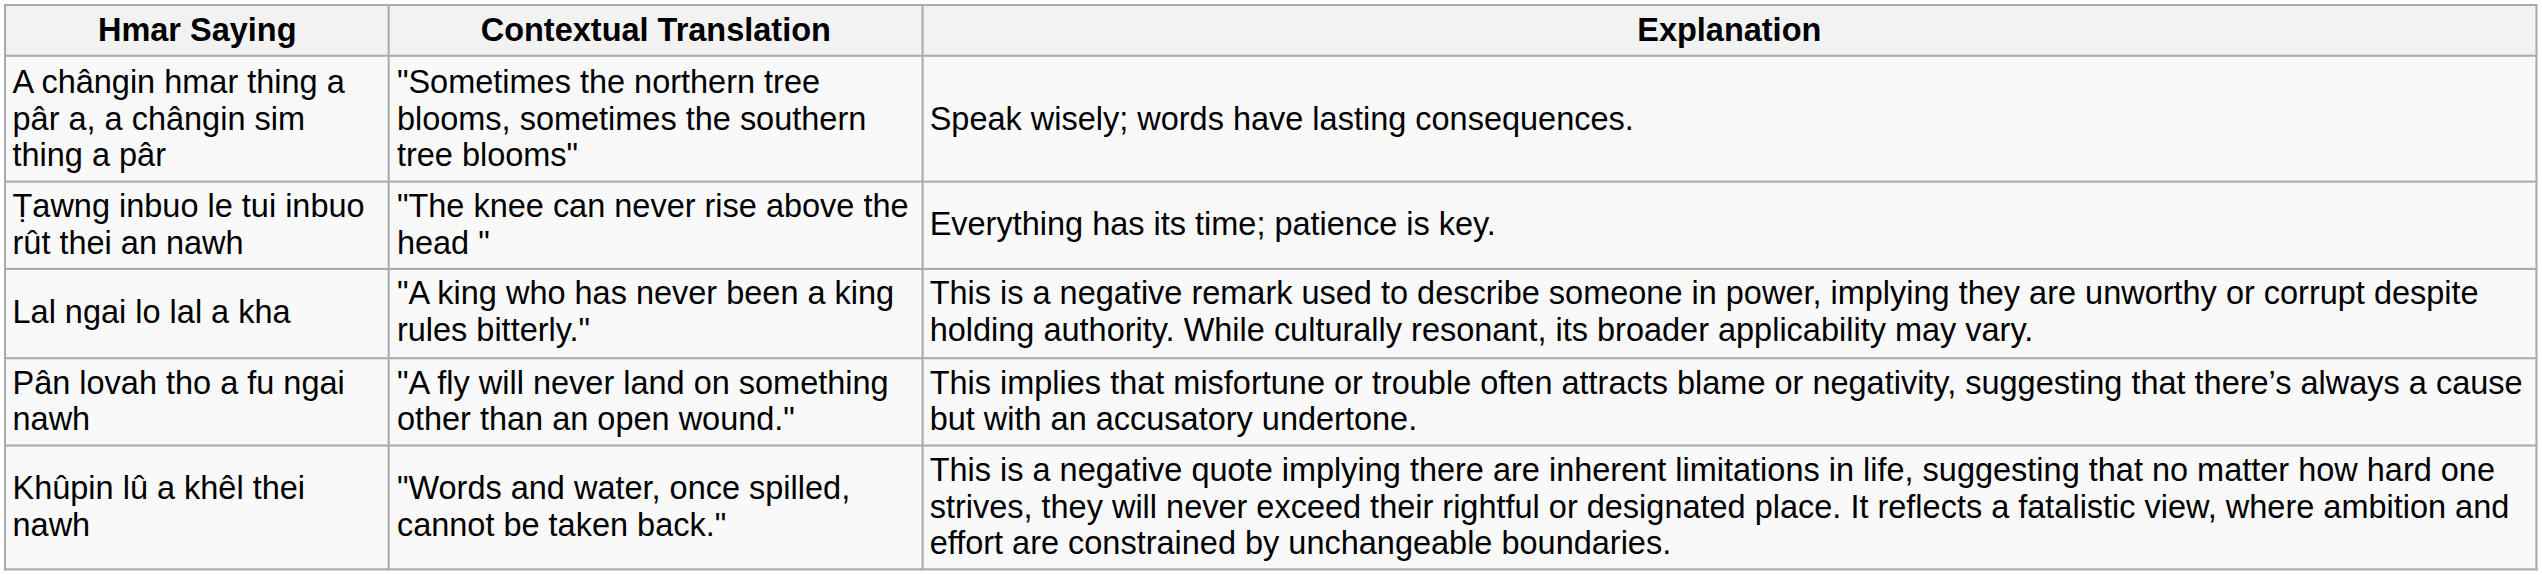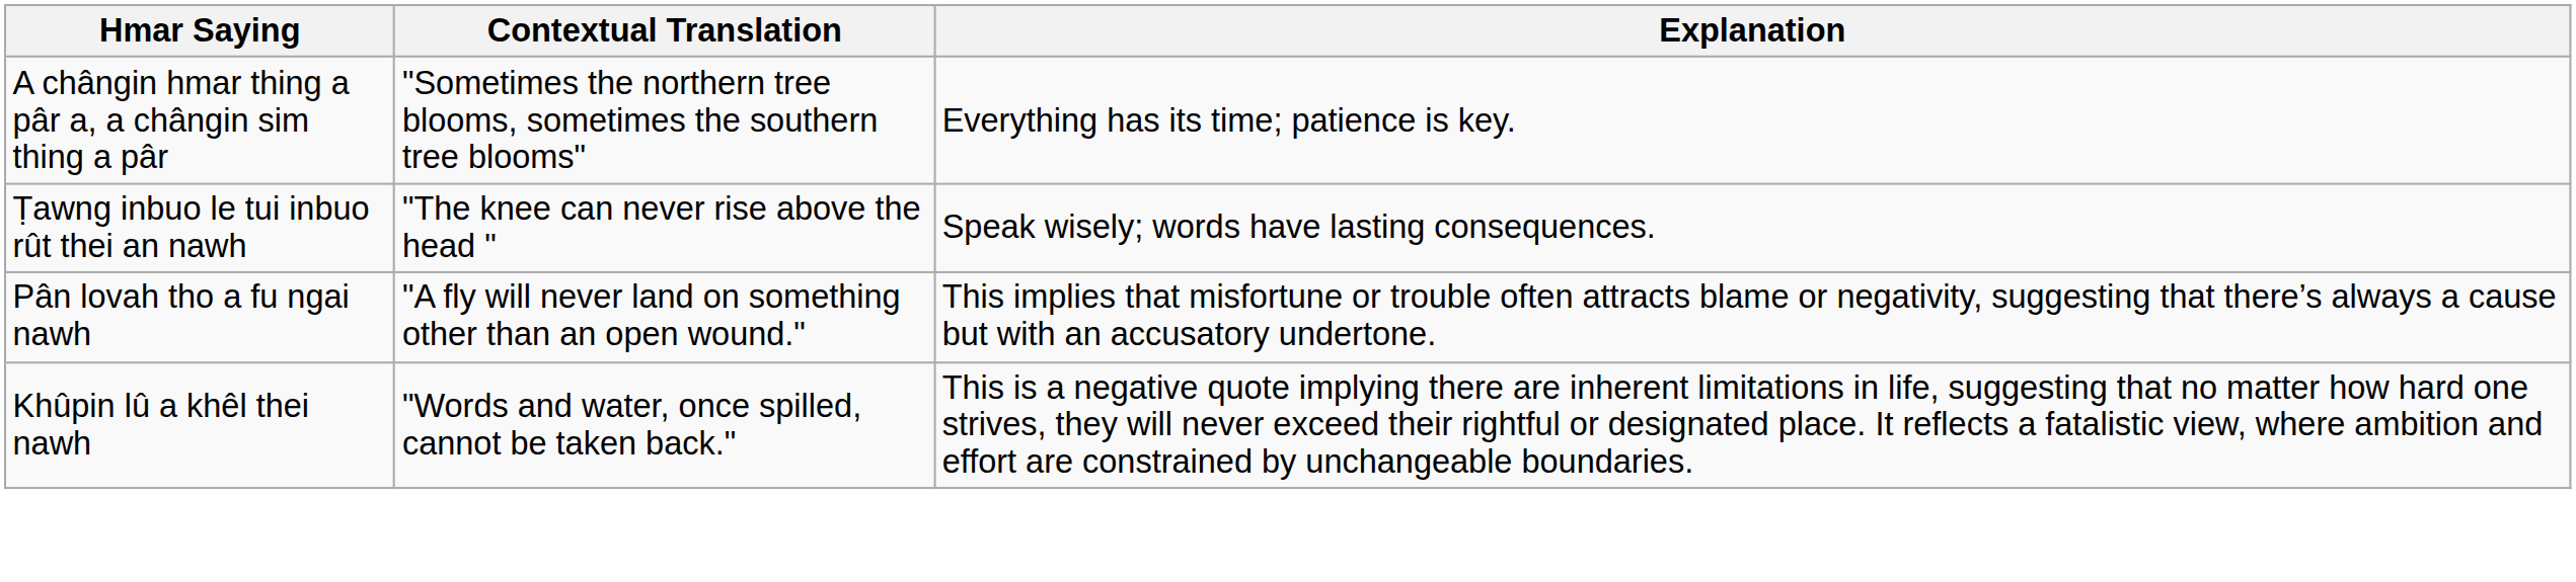A chângin hmar thing a pâr a, a chângin sim thing a pâr | Explanation: Speak wisely; words have lasting consequences. -> Everything has its time; patience is key.
Ṭawng inbuo le tui inbuo rût thei an nawh | Explanation: Everything has its time; patience is key. -> Speak wisely; words have lasting consequences.
- row: Lal ngai lo lal a kha | "A king who has never been a king rules bitterly." | This is a negative remark used to describe someone in power, implying they are unworthy or corrupt despite holding authority. While culturally resonant, its broader applicability may vary.
